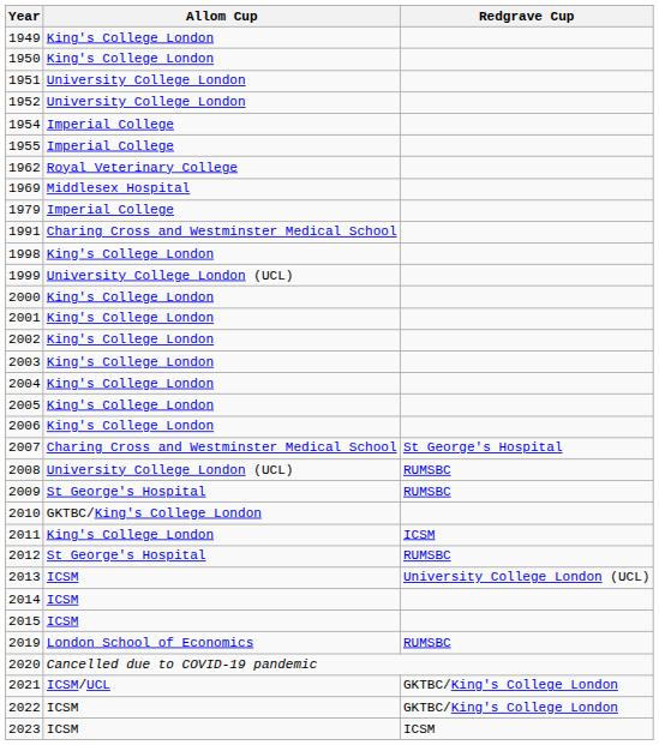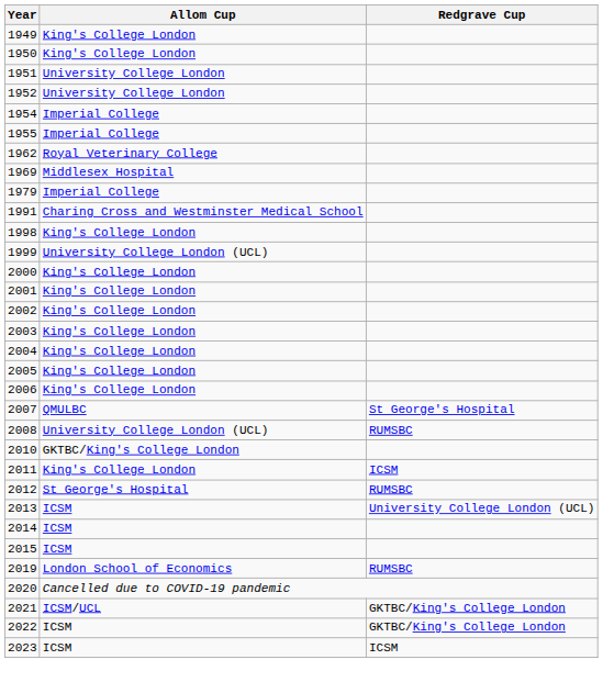2007 | Allom Cup: Charing Cross and Westminster Medical School -> QMULBC
- row: 2009 | St George's Hospital | RUMSBC
